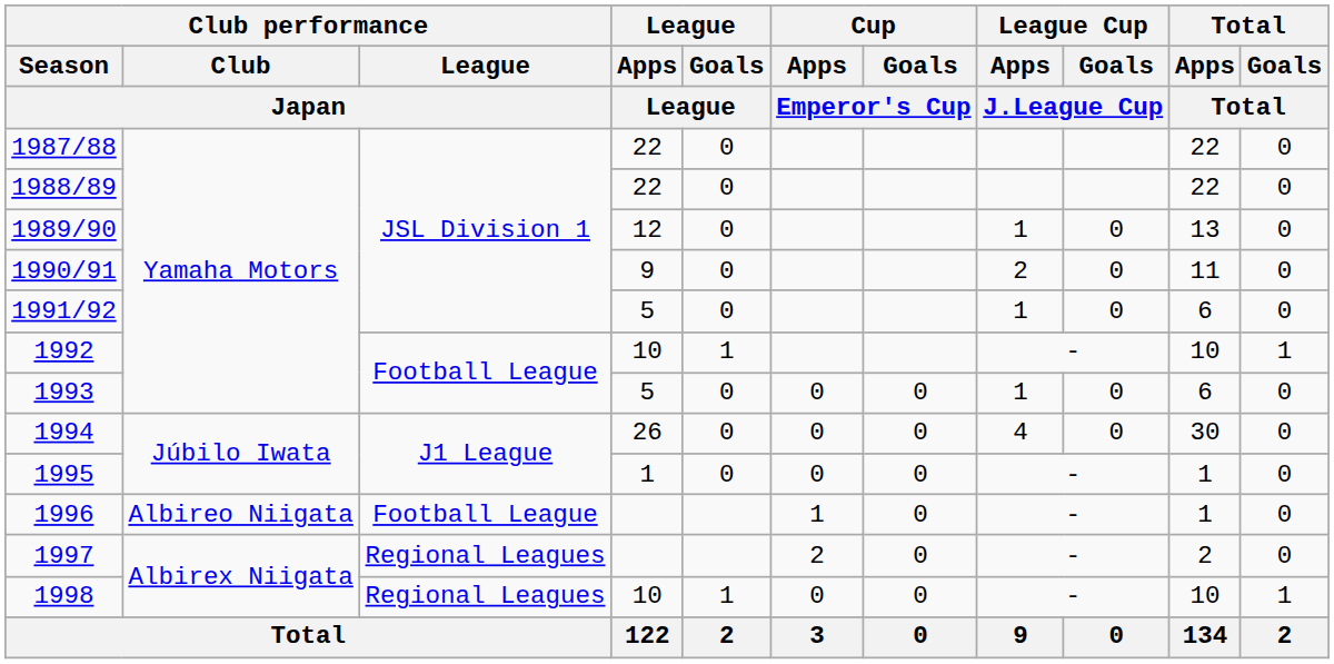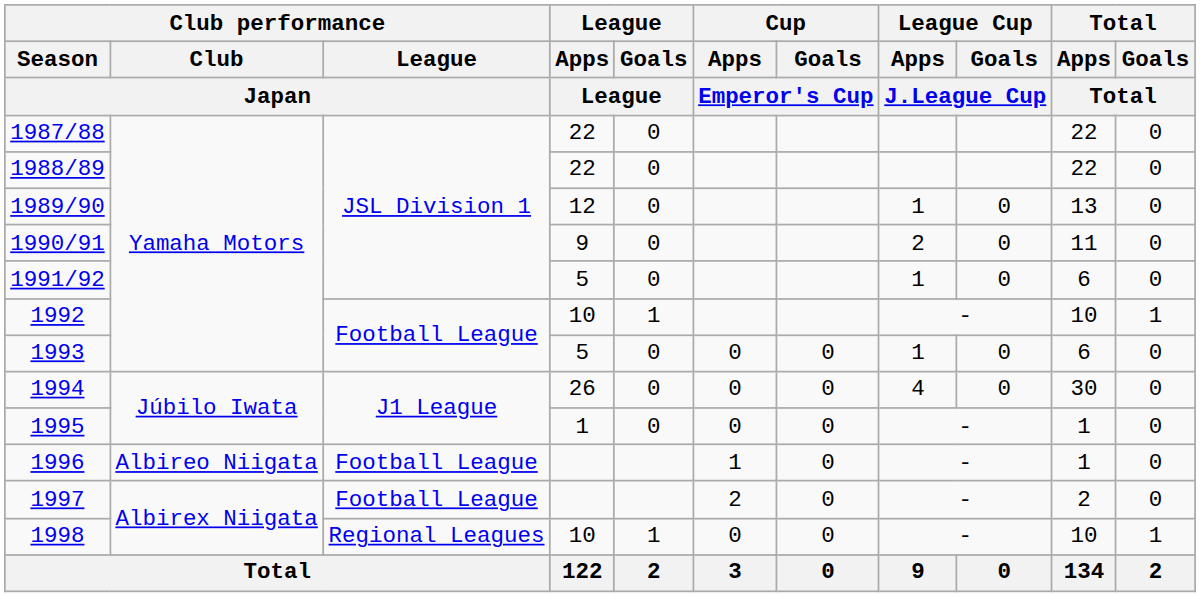1997 | Club performance / League / Japan: Regional Leagues -> Football League
